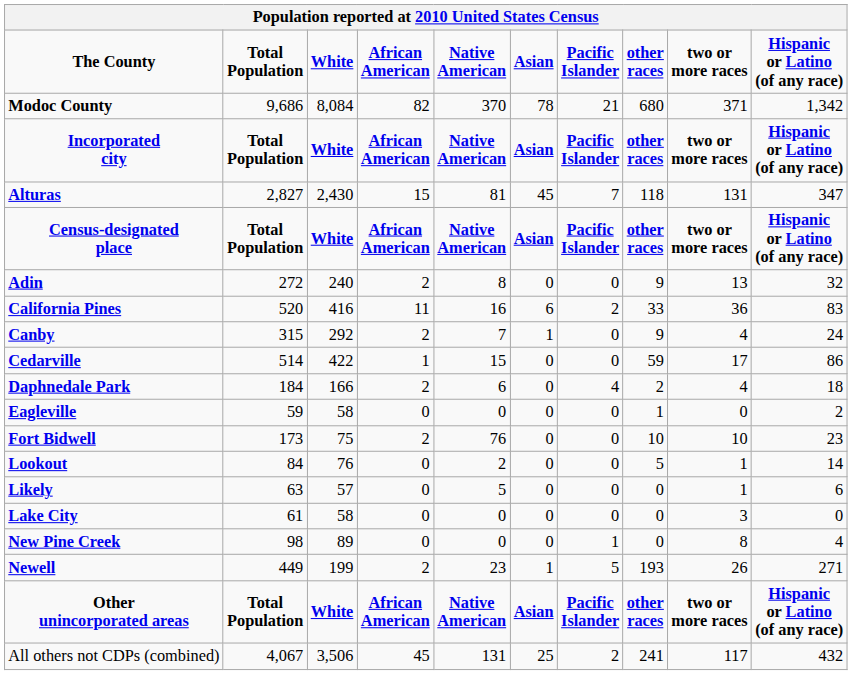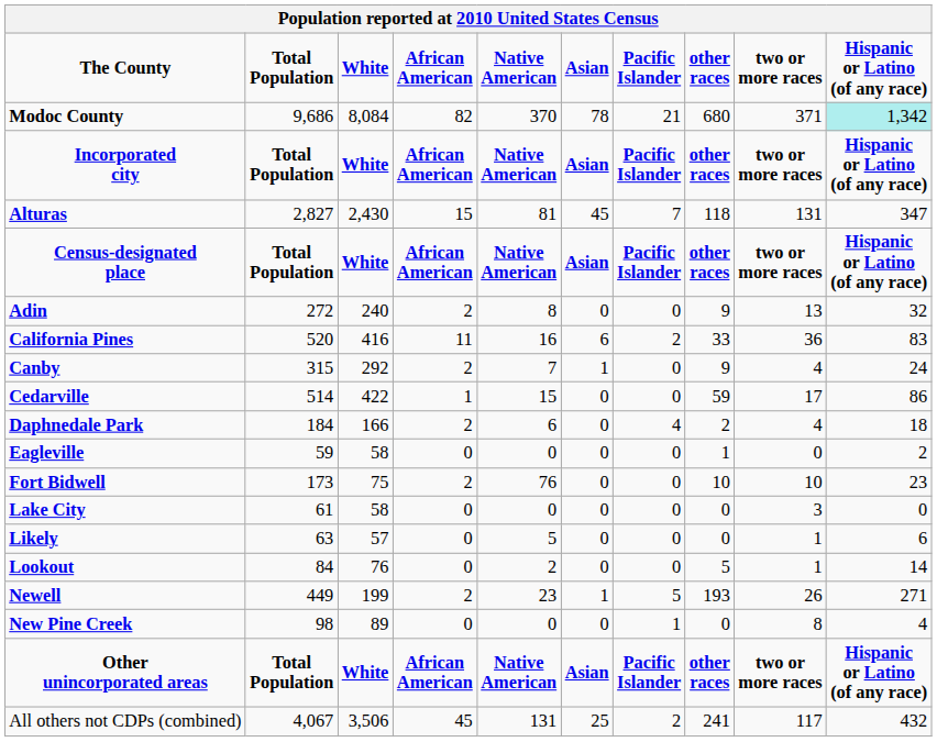Modoc County | Hispanic or Latino (of any race): no background -> paleturquoise background
rows swapped: Lake City <-> Lookout
rows swapped: New Pine Creek <-> Newell
